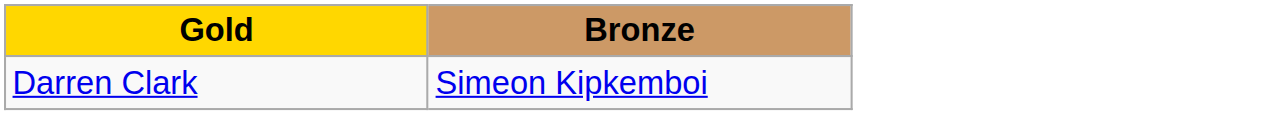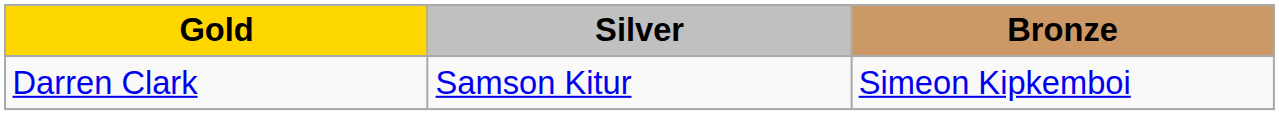+ column: Silver | Samson Kitur
